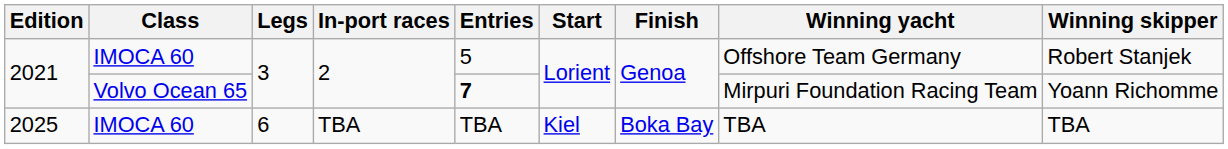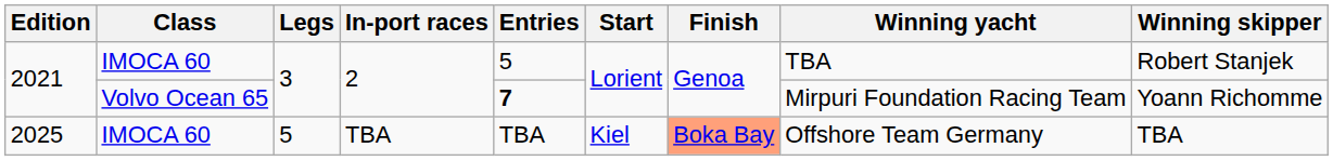2021 / IMOCA 60 | Winning yacht: Offshore Team Germany -> TBA
2025 | Legs: 6 -> 5
2025 | Finish: no background -> lightsalmon background
2025 | Winning yacht: TBA -> Offshore Team Germany
